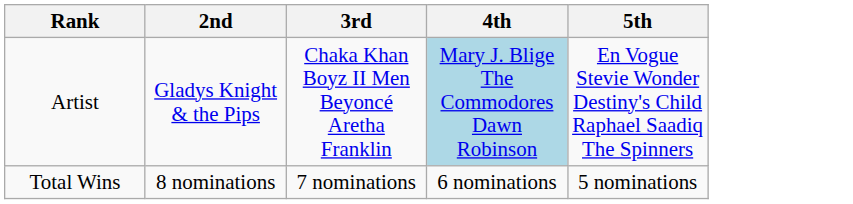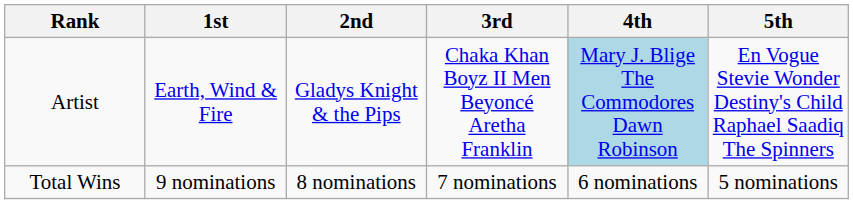+ column: 1st | Earth, Wind & Fire | 9 nominations
